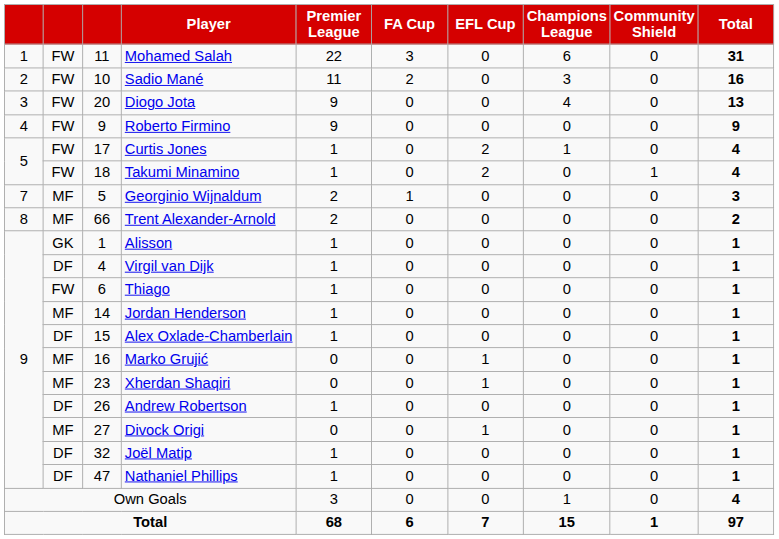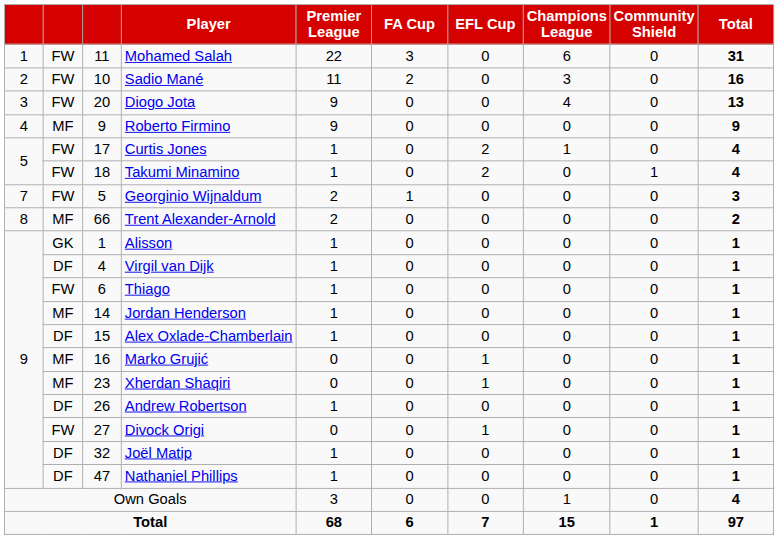Roberto Firmino | column 2: FW -> MF
Georginio Wijnaldum | column 2: MF -> FW
Divock Origi | column 2: MF -> FW
